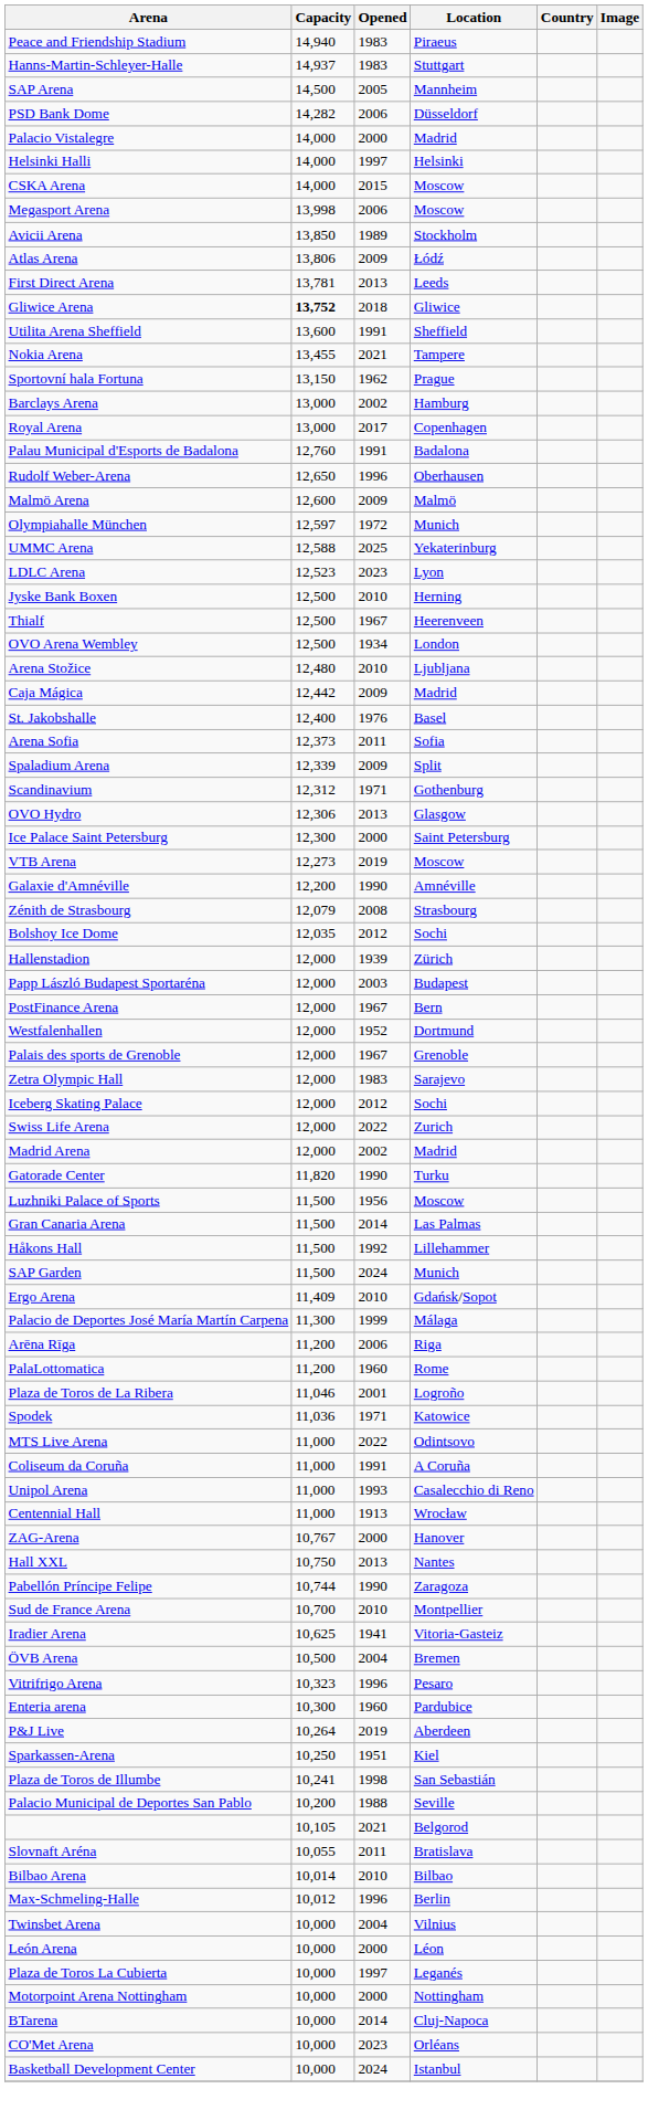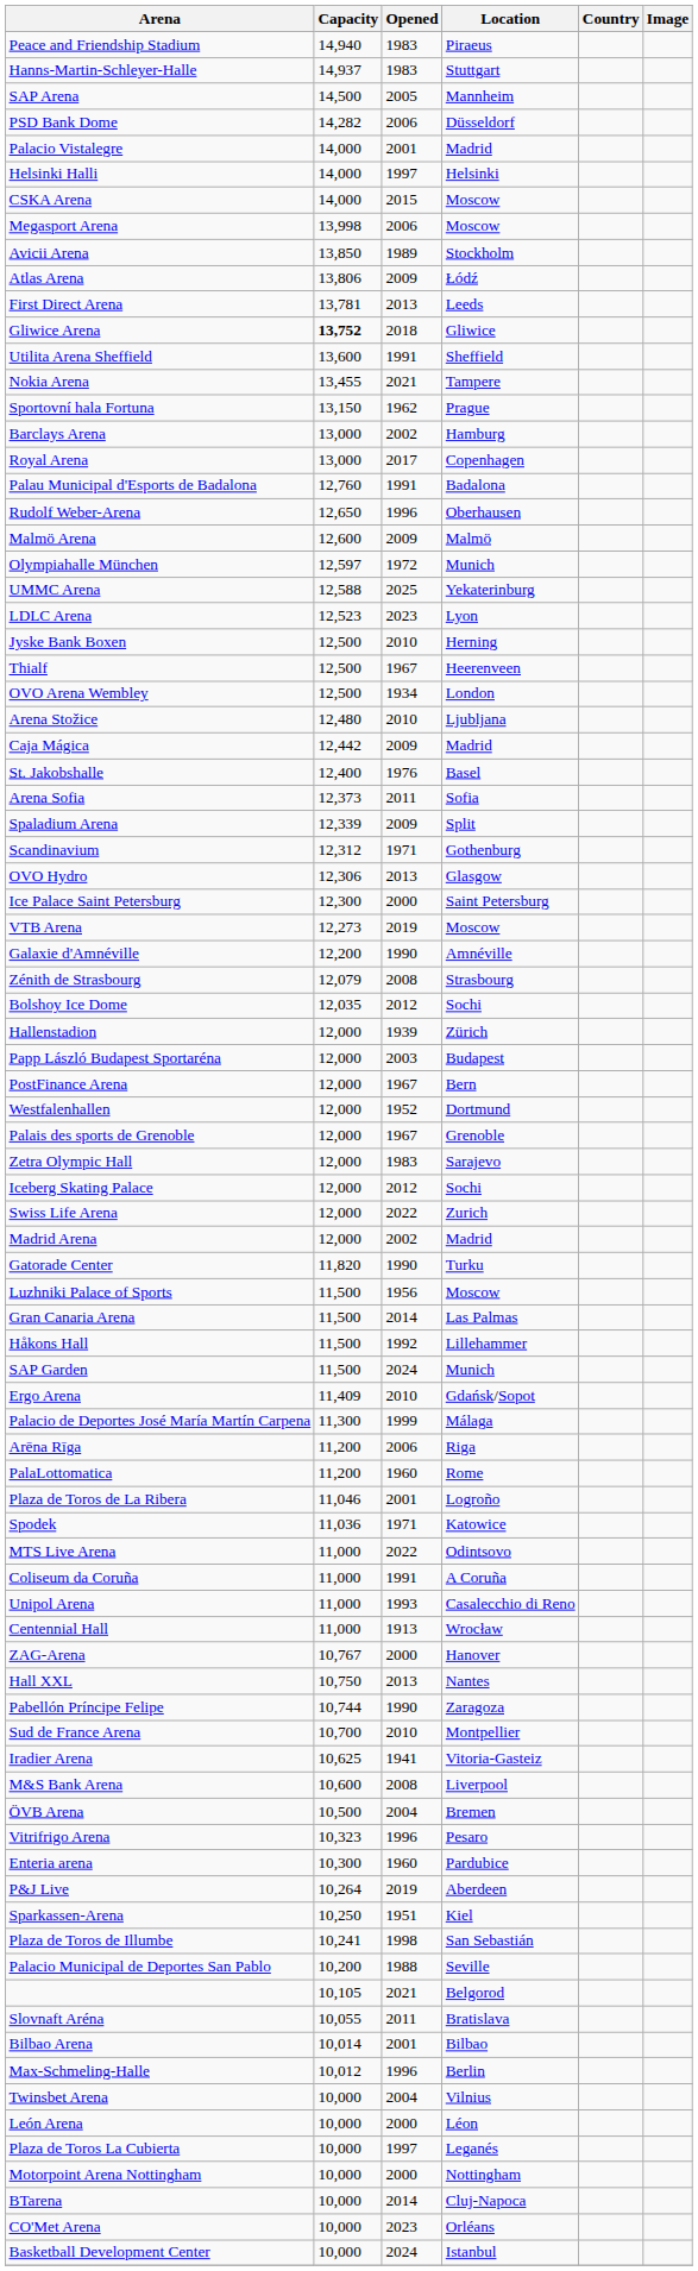Palacio Vistalegre | Opened: 2000 -> 2001
+ row: M&S Bank Arena | 10,600 | 2008 | Liverpool
Bilbao Arena | Opened: 2010 -> 2001
